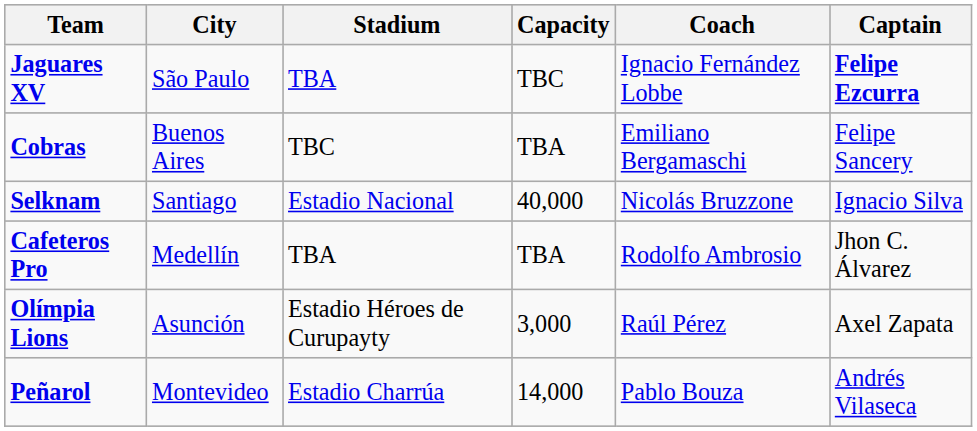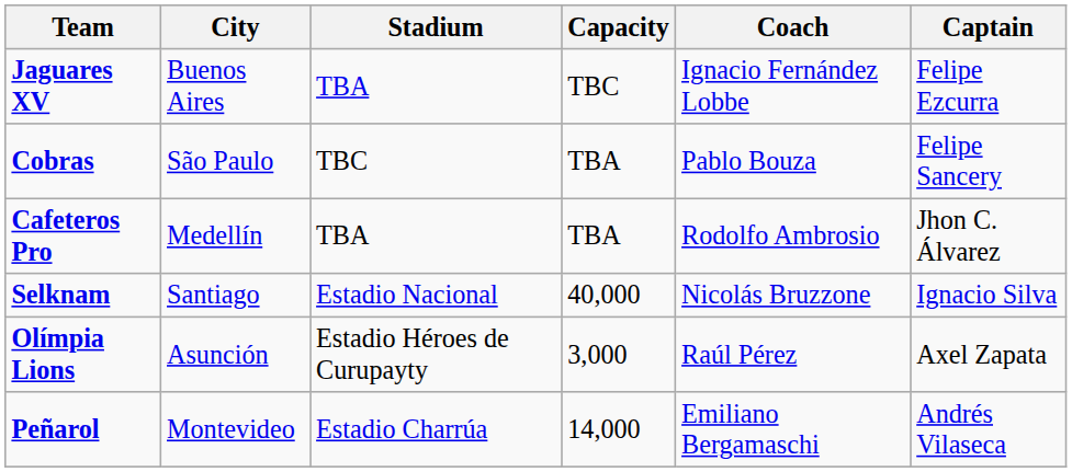Jaguares XV | City: São Paulo -> Buenos Aires
Jaguares XV | Captain: bold -> normal
Cobras | City: Buenos Aires -> São Paulo
Cobras | Coach: Emiliano Bergamaschi -> Pablo Bouza
rows swapped: Selknam <-> Cafeteros Pro
Peñarol | Coach: Pablo Bouza -> Emiliano Bergamaschi
